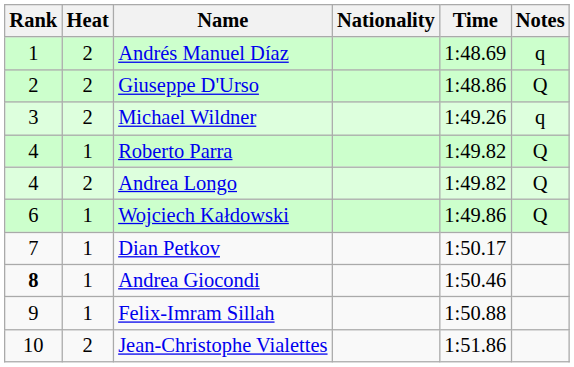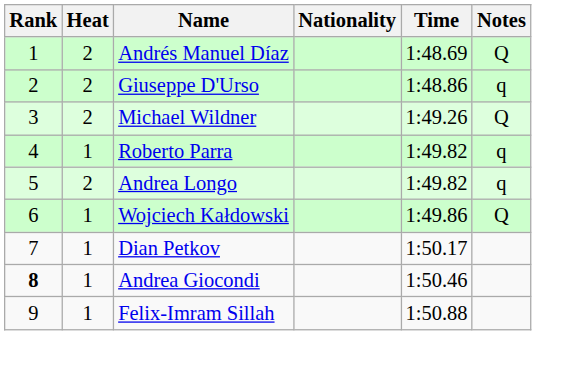Andrés Manuel Díaz | Notes: q -> Q
Giuseppe D'Urso | Notes: Q -> q
Michael Wildner | Notes: q -> Q
Roberto Parra | Notes: Q -> q
Andrea Longo | Rank: 4 -> 5
Andrea Longo | Notes: Q -> q
- row: 10 | 2 | Jean-Christophe Vialettes | 1:51.86
